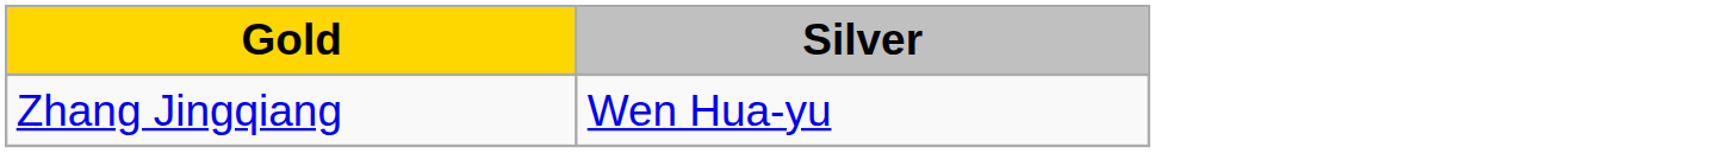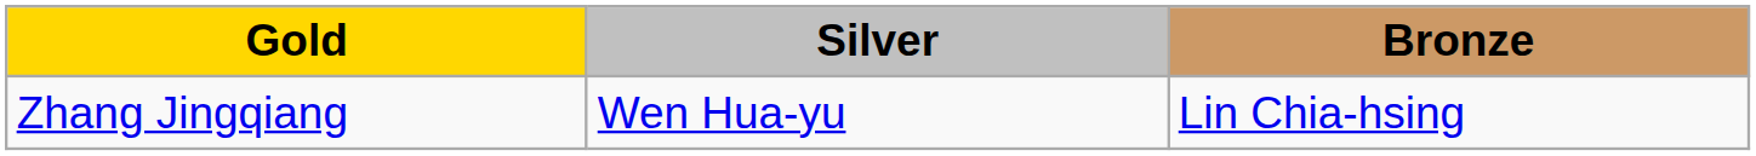+ column: Bronze | Lin Chia-hsing
